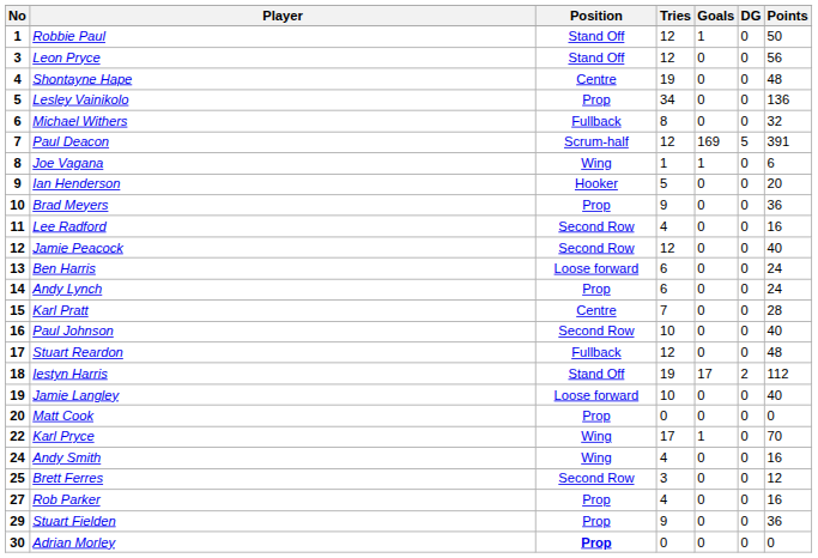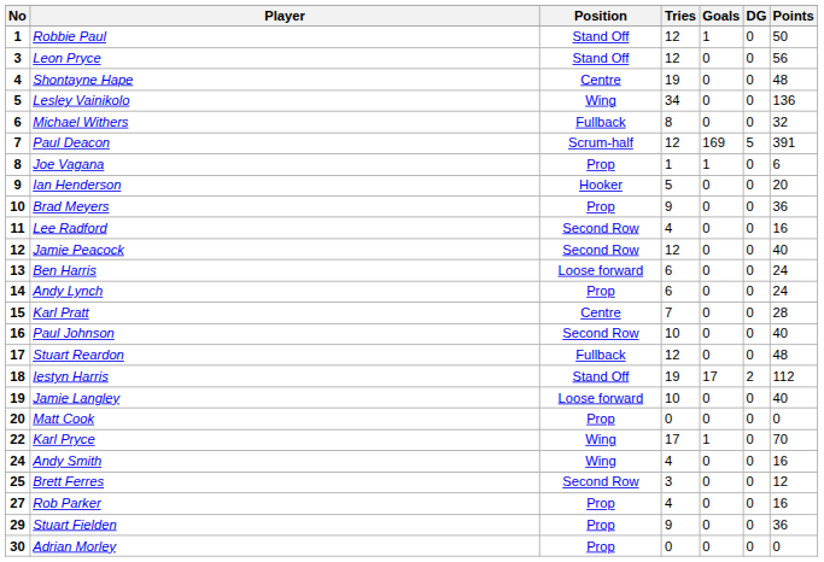Lesley Vainikolo | Position: Prop -> Wing
Joe Vagana | Position: Wing -> Prop
Adrian Morley | Position: bold -> normal
